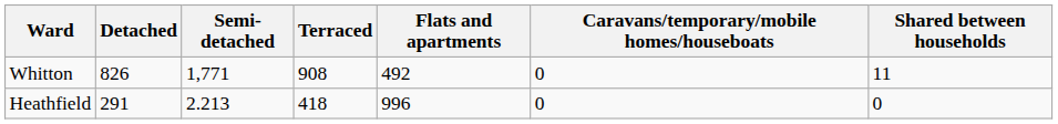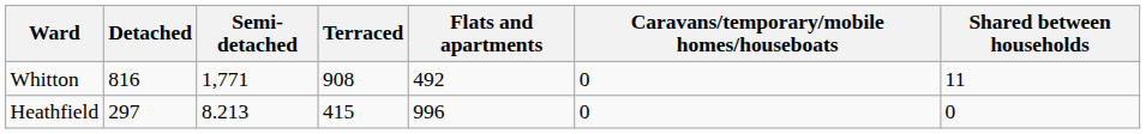Whitton | Detached: 826 -> 816
Heathfield | Detached: 291 -> 297
Heathfield | Semi-detached: 2.213 -> 8.213
Heathfield | Terraced: 418 -> 415
